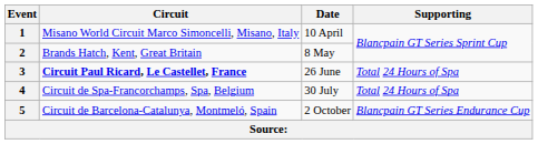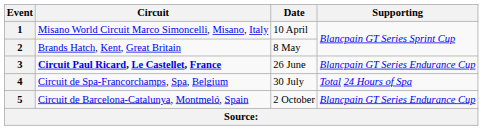3 | Supporting: Total 24 Hours of Spa -> Blancpain GT Series Endurance Cup
